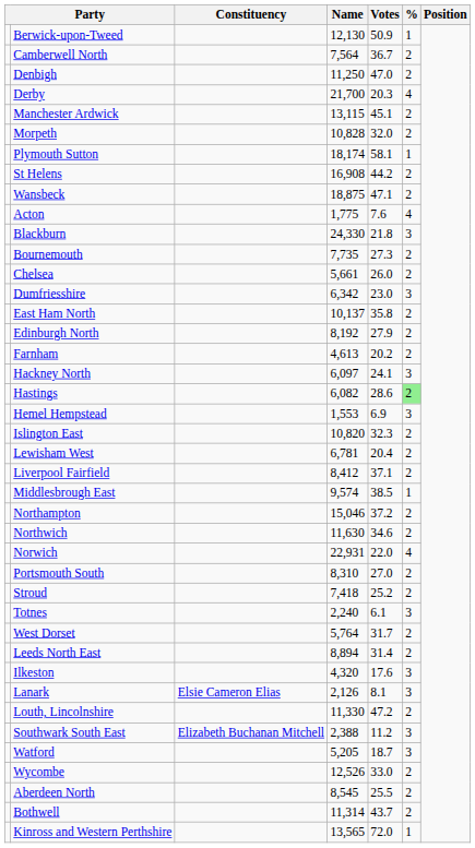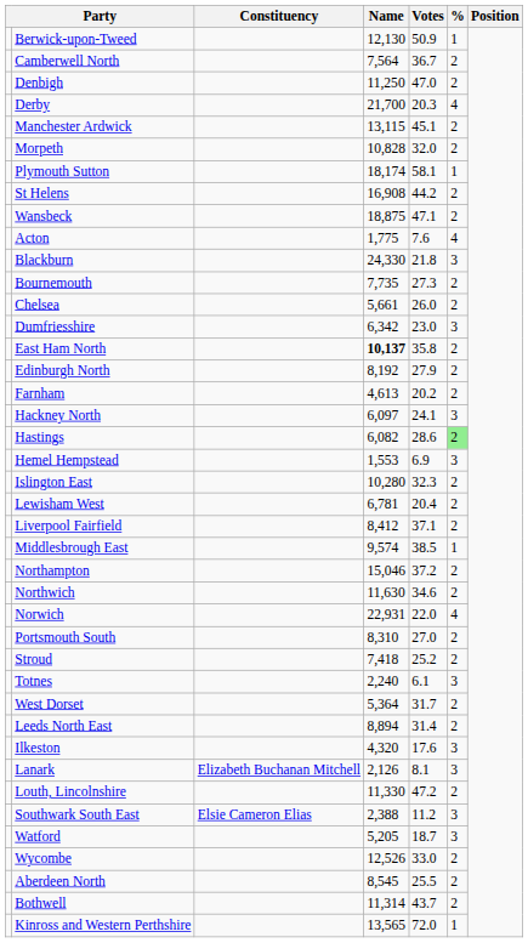East Ham North | Name: normal -> bold
Islington East | Name: 10,820 -> 10,280
West Dorset | Name: 5,764 -> 5,364
Lanark | Constituency: Elsie Cameron Elias -> Elizabeth Buchanan Mitchell
Southwark South East | Constituency: Elizabeth Buchanan Mitchell -> Elsie Cameron Elias
